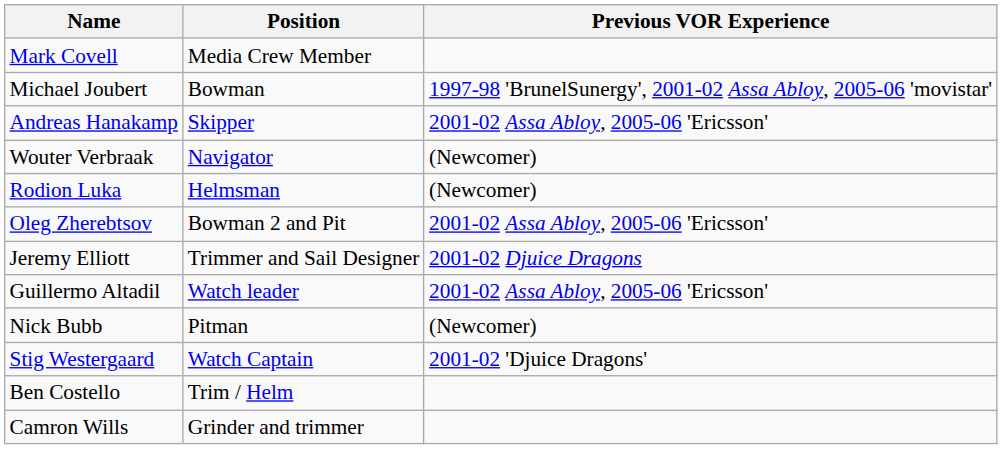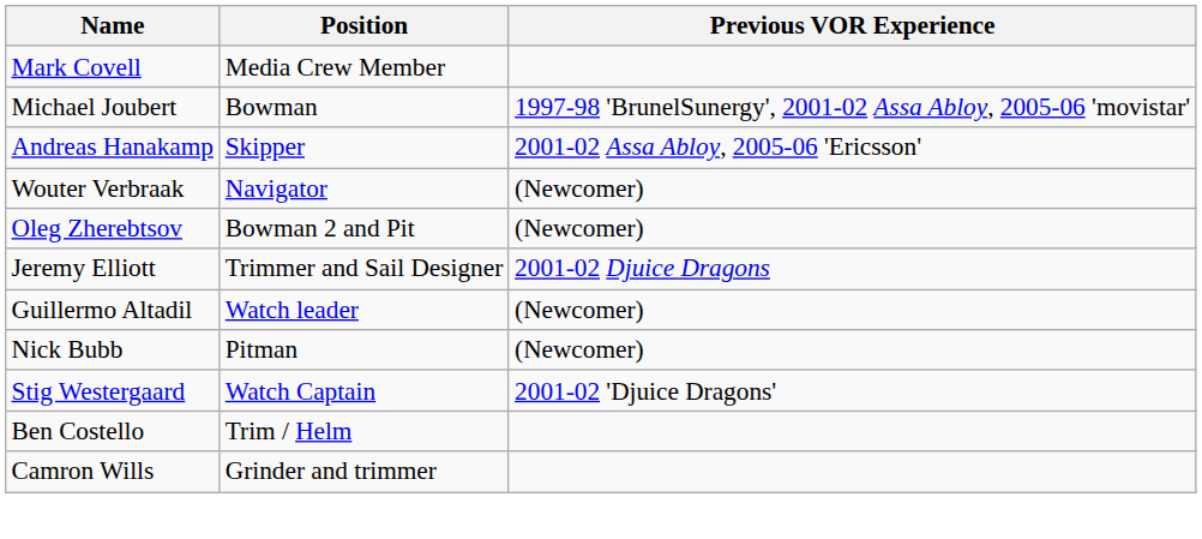- row: Rodion Luka | Helmsman | (Newcomer)
Oleg Zherebtsov | Previous VOR Experience: 2001-02 Assa Abloy, 2005-06 'Ericsson' -> (Newcomer)
Guillermo Altadil | Previous VOR Experience: 2001-02 Assa Abloy, 2005-06 'Ericsson' -> (Newcomer)
